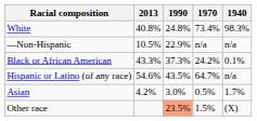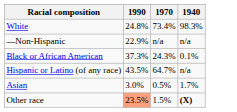- column: 2013 | 40.8% | 10.5% | 43.3% | 54.6% | 4.2%
Black or African American | 1970: 24.2% -> 24.3%
Other race | 1940: normal -> bold
